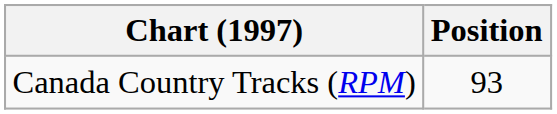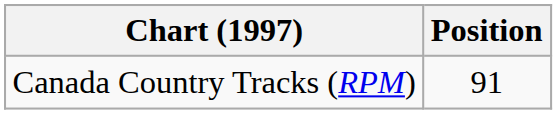Canada Country Tracks (RPM) | Position: 93 -> 91
